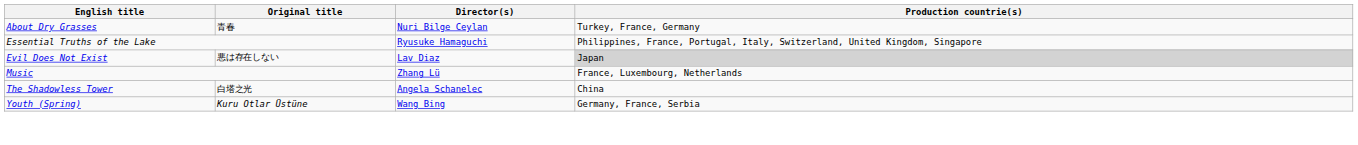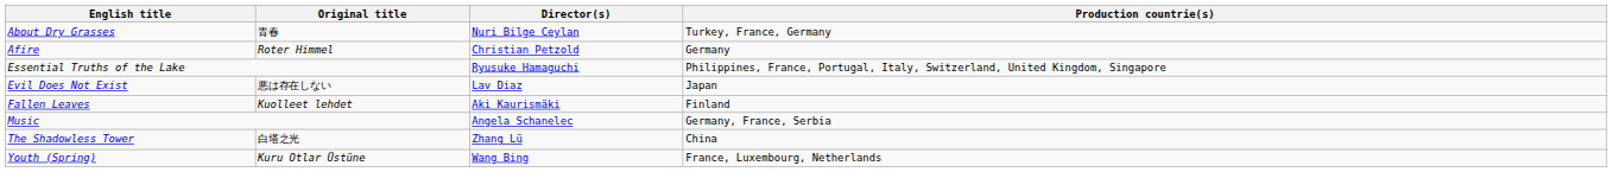+ row: Afire | Roter Himmel | Christian Petzold | Germany
Evil Does Not Exist | Production countrie(s): lightgrey background -> no background
+ row: Fallen Leaves | Kuolleet lehdet | Aki Kaurismäki | Finland
Music | Director(s): Zhang Lü -> Angela Schanelec
Music | Production countrie(s): France, Luxembourg, Netherlands -> Germany, France, Serbia
The Shadowless Tower | Director(s): Angela Schanelec -> Zhang Lü
Youth (Spring) | Production countrie(s): Germany, France, Serbia -> France, Luxembourg, Netherlands
